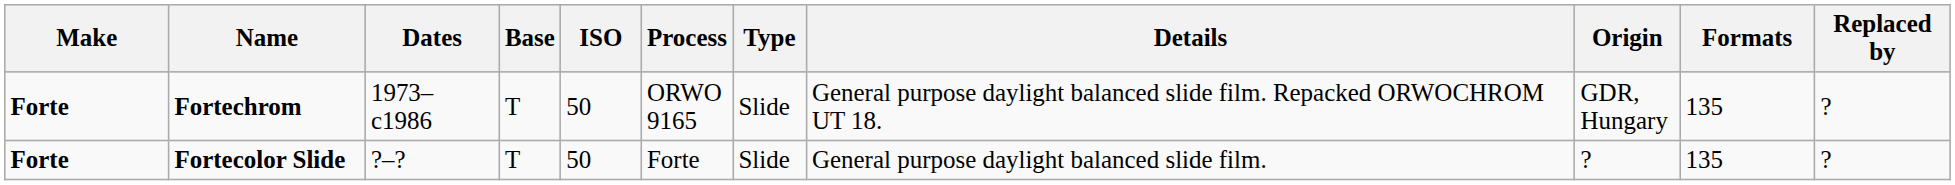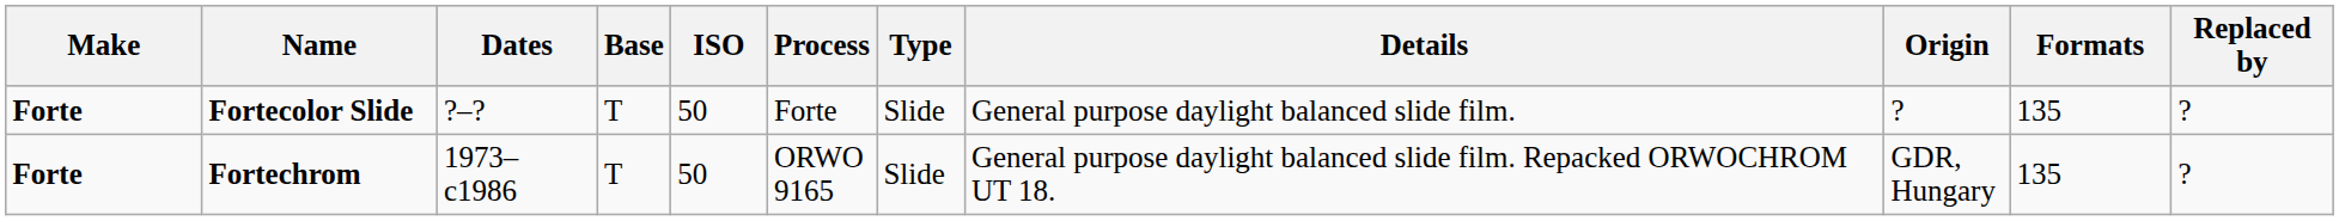rows swapped: Fortecolor Slide <-> Fortechrom
